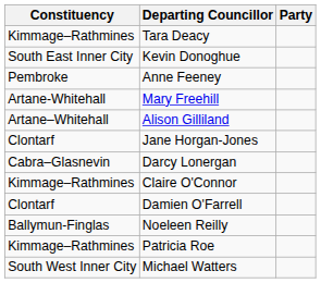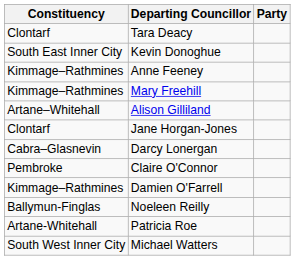Tara Deacy | Constituency: Kimmage–Rathmines -> Clontarf
Anne Feeney | Constituency: Pembroke -> Kimmage–Rathmines
Mary Freehill | Constituency: Artane-Whitehall -> Kimmage–Rathmines
Claire O'Connor | Constituency: Kimmage–Rathmines -> Pembroke
Damien O'Farrell | Constituency: Clontarf -> Kimmage–Rathmines
Patricia Roe | Constituency: Kimmage–Rathmines -> Artane-Whitehall
